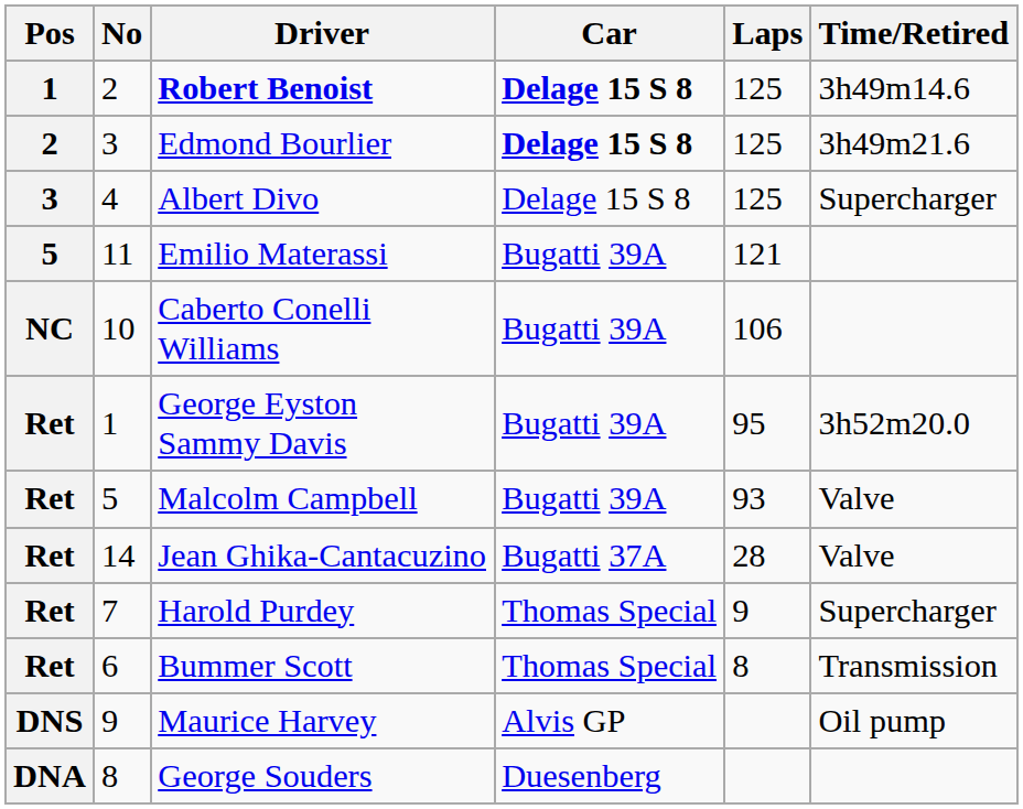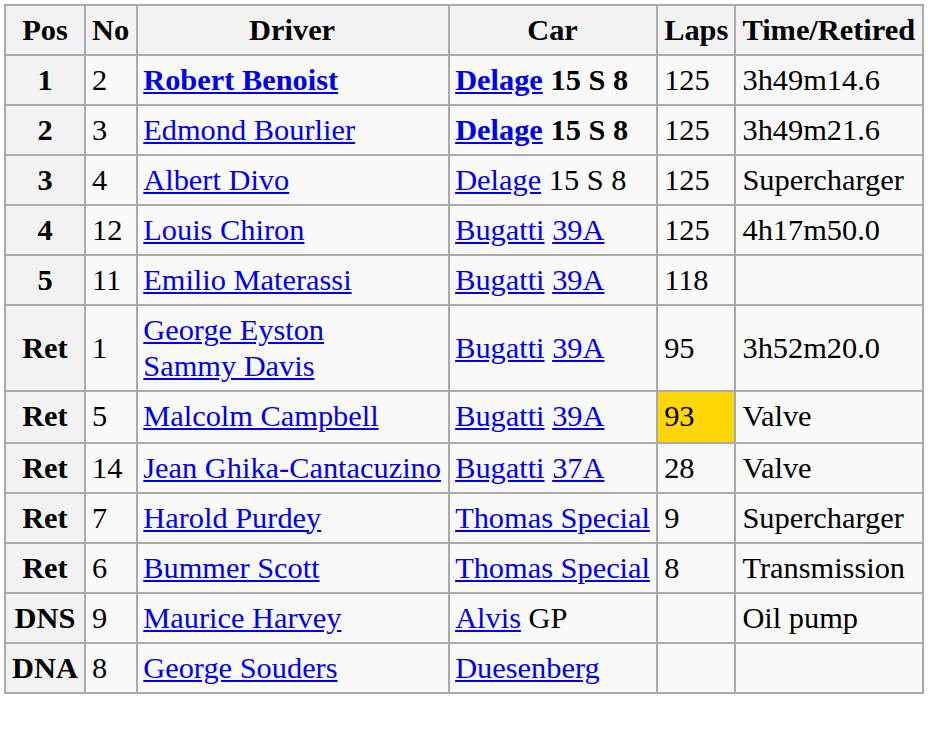+ row: 4 | 12 | Louis Chiron | Bugatti 39A | 125 | 4h17m50.0
Emilio Materassi | Laps: 121 -> 118
- row: NC | 10 | Caberto Conelli Williams | Bugatti 39A | 106
Malcolm Campbell | Laps: no background -> gold background
